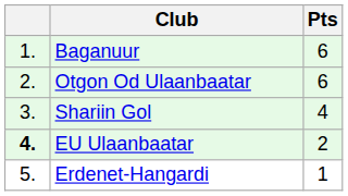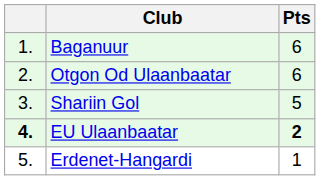Shariin Gol | Pts: 4 -> 5
EU Ulaanbaatar | Pts: normal -> bold
